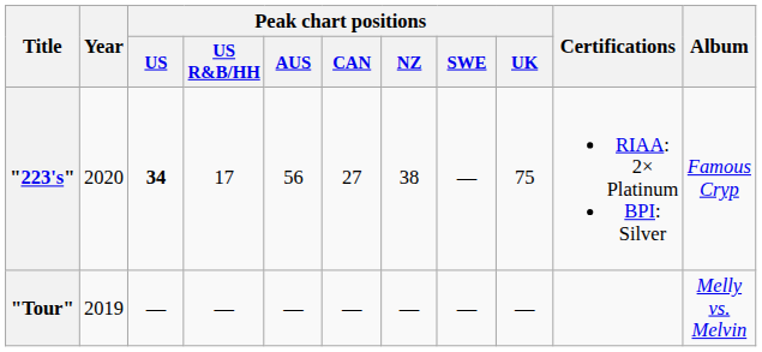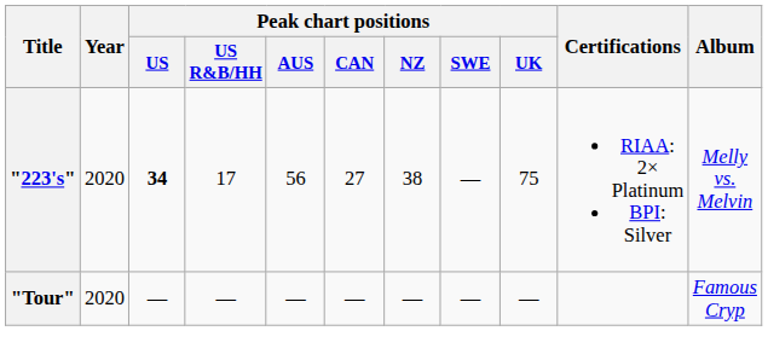"223's" | Album: Famous Cryp -> Melly vs. Melvin
"Tour" | Year: 2019 -> 2020
"Tour" | Album: Melly vs. Melvin -> Famous Cryp
